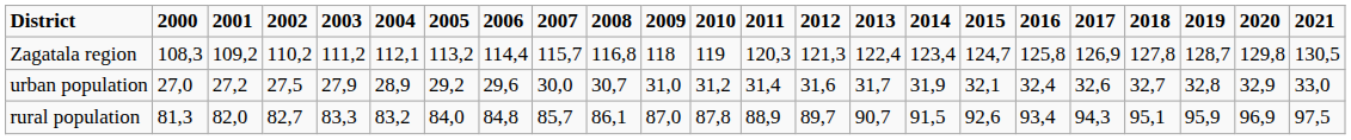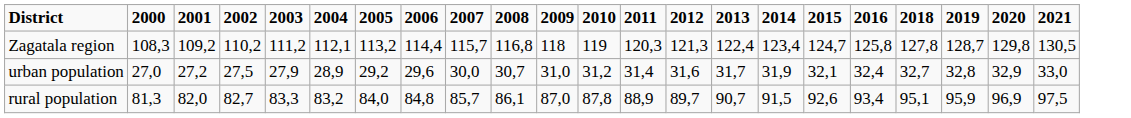- column: 2017 | 126,9 | 32,6 | 94,3
